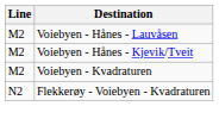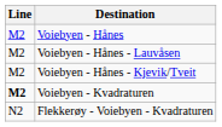+ row: M2 | Voiebyen - Hånes
Voiebyen - Kvadraturen | Line: normal -> bold
